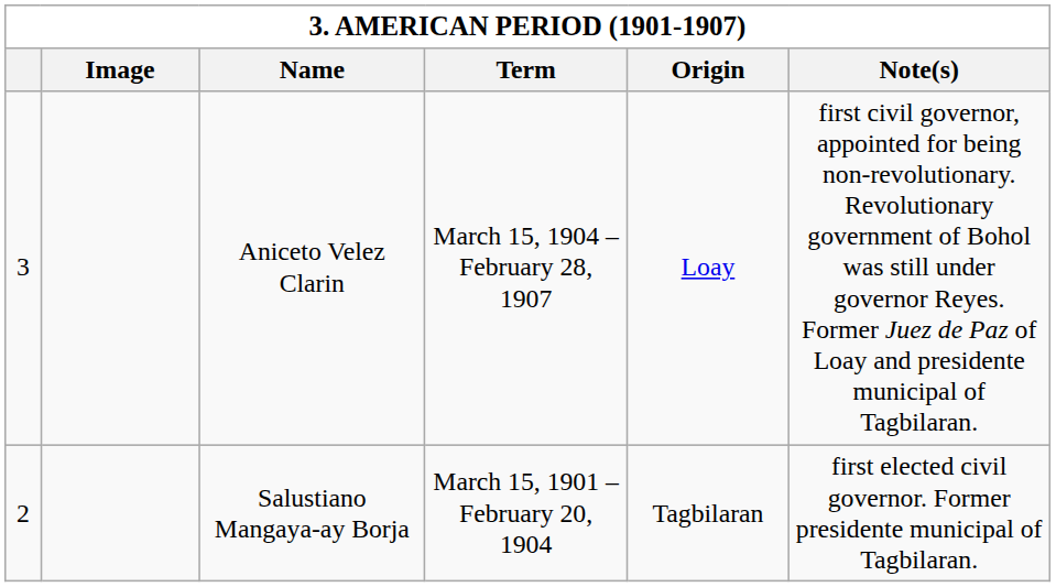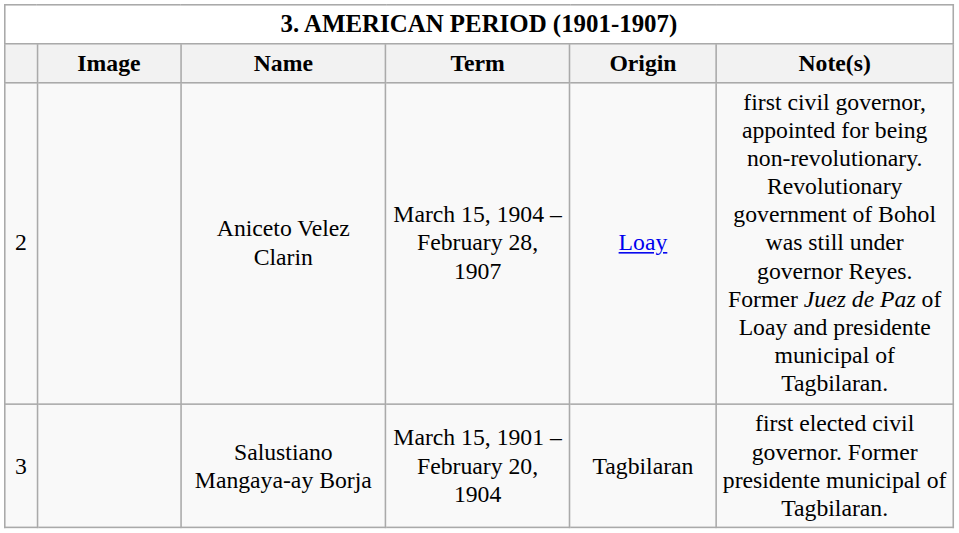Aniceto Velez Clarin | column 1: 3 -> 2
Salustiano Mangaya-ay Borja | column 1: 2 -> 3
